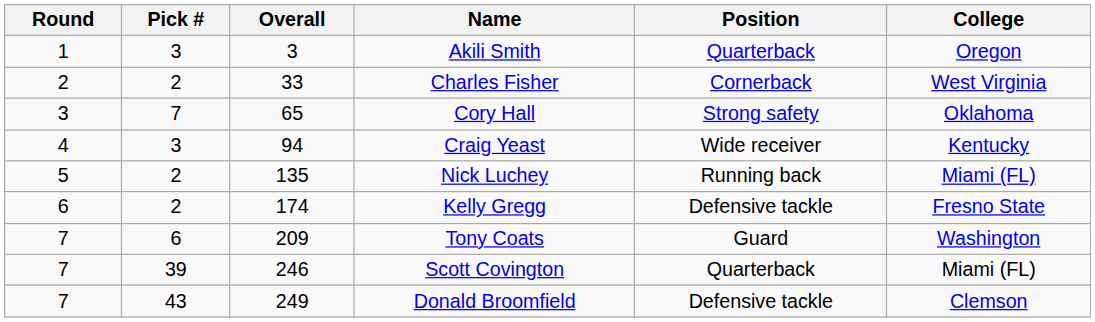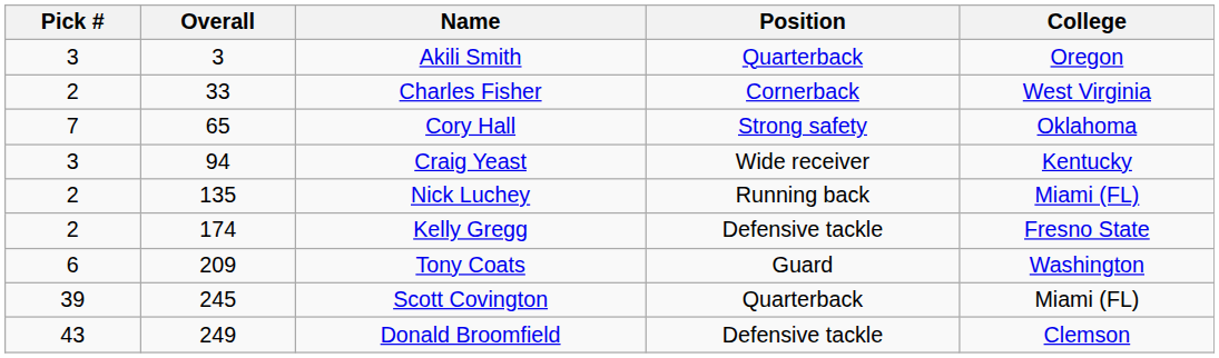- column: Round | 1 | 2 | 3 | 4 | 5 | 6 | 7 | 7 | 7
Scott Covington | Overall: 246 -> 245
